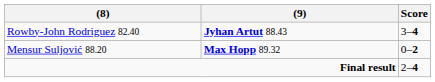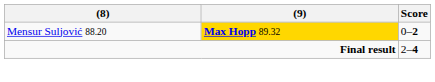- row: Rowby-John Rodriguez 82.40 | Jyhan Artut 88.43 | 3–4
Mensur Suljović 88.20 | (9): no background -> gold background
